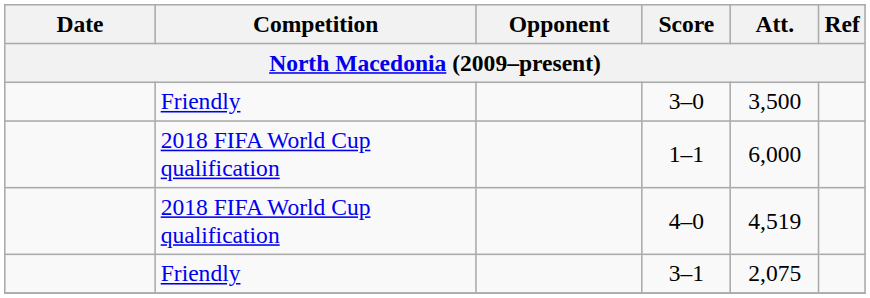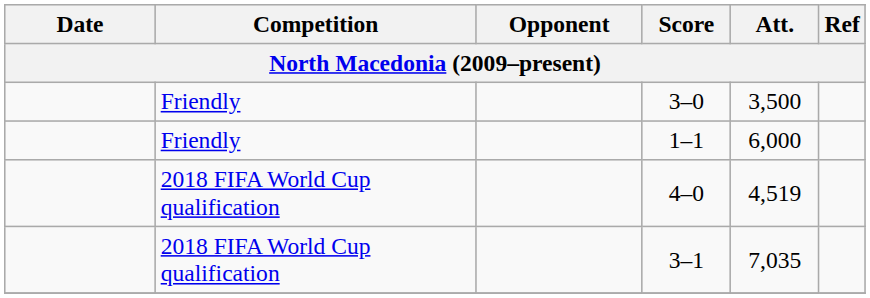1–1 | Competition: 2018 FIFA World Cup qualification -> Friendly
3–1 | Competition: Friendly -> 2018 FIFA World Cup qualification
3–1 | Att.: 2,075 -> 7,035
